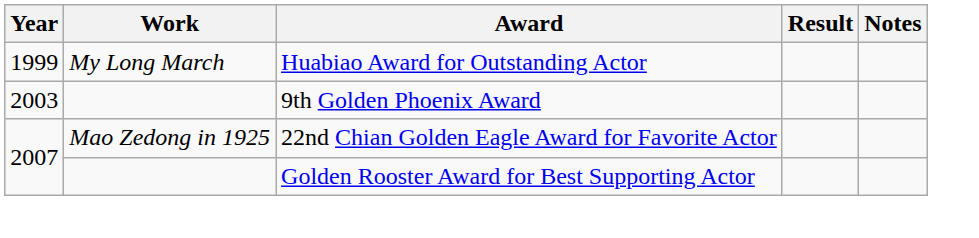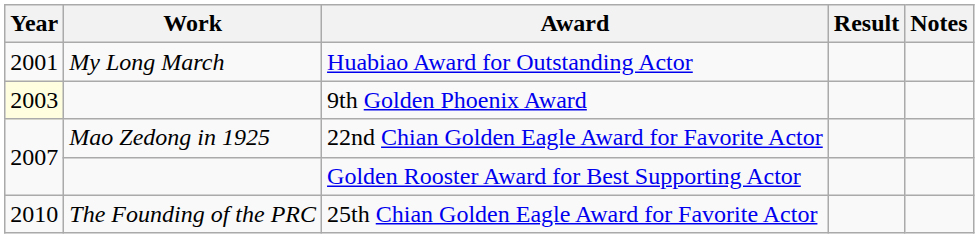Huabiao Award for Outstanding Actor | Year: 1999 -> 2001
9th Golden Phoenix Award | Year: no background -> lightyellow background
+ row: 2010 | The Founding of the PRC | 25th Chian Golden Eagle Award for Favorite Actor
